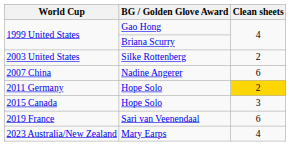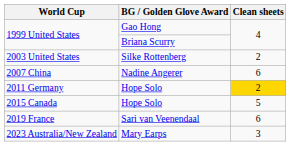2015 Canada | Clean sheets: 3 -> 5
2023 Australia/New Zealand | Clean sheets: 4 -> 3
